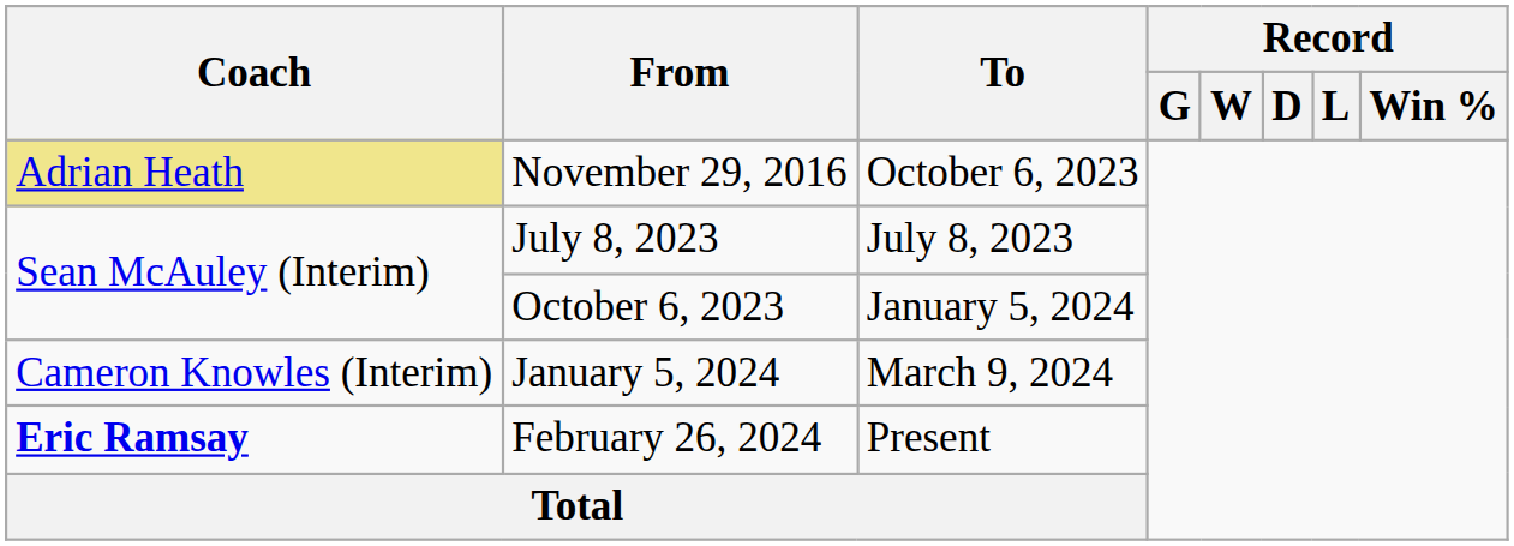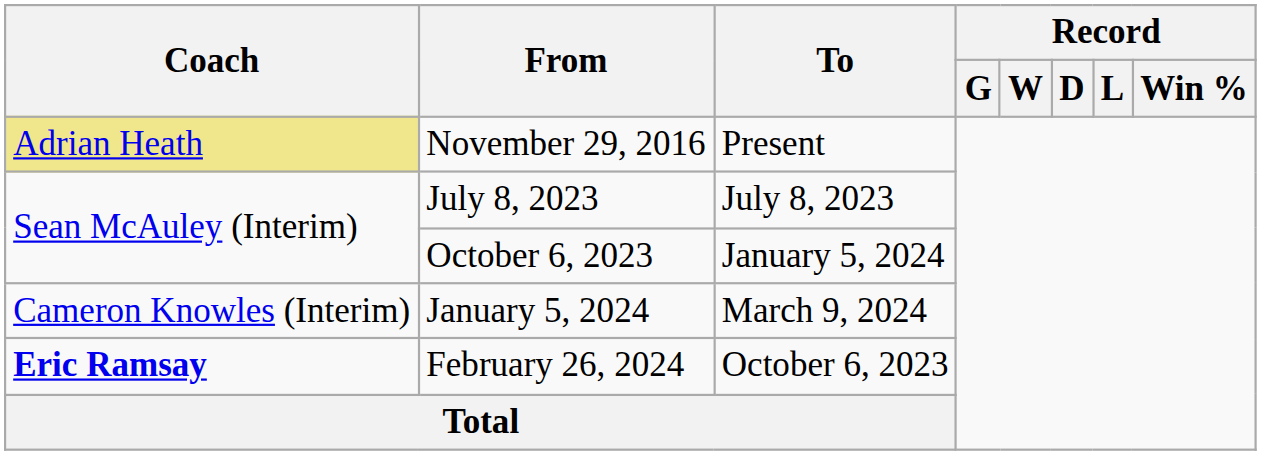November 29, 2016 | To: October 6, 2023 -> Present
February 26, 2024 | To: Present -> October 6, 2023
